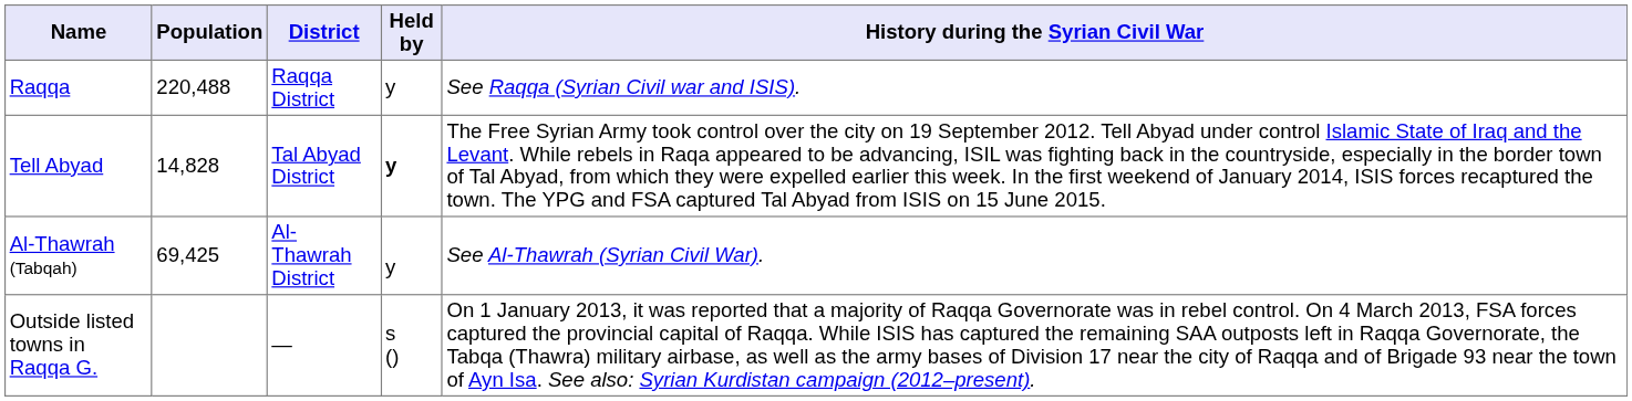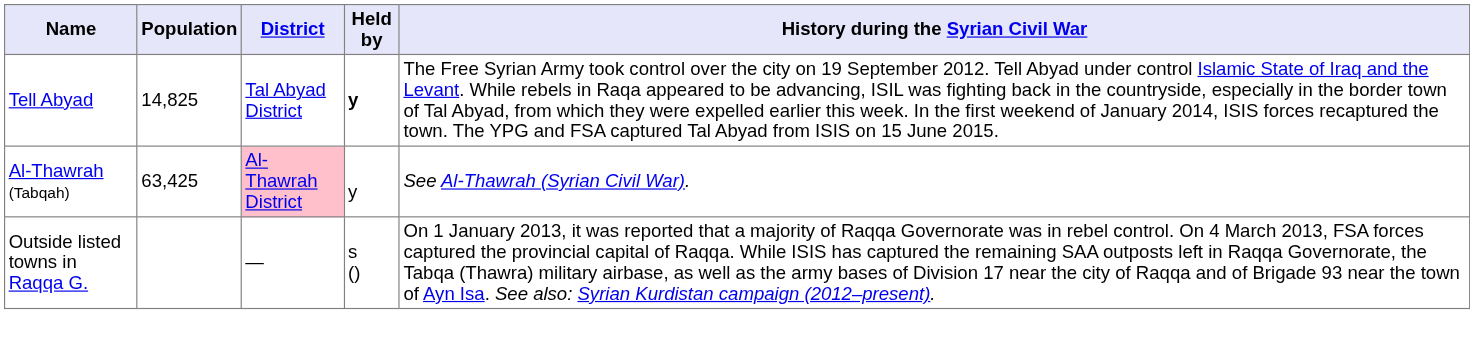- row: Raqqa | 220,488 | Raqqa District | y | See Raqqa (Syrian Civil war and ISIS).
Tell Abyad | Population: 14,828 -> 14,825
Al-Thawrah (Tabqah) | Population: 69,425 -> 63,425
Al-Thawrah (Tabqah) | District: no background -> pink background
